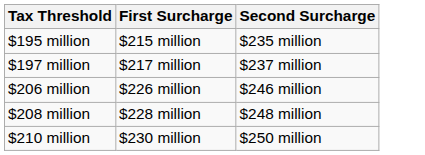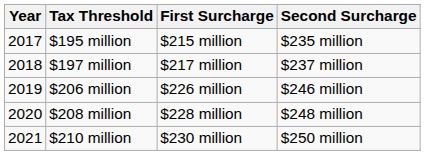+ column: Year | 2017 | 2018 | 2019 | 2020 | 2021
